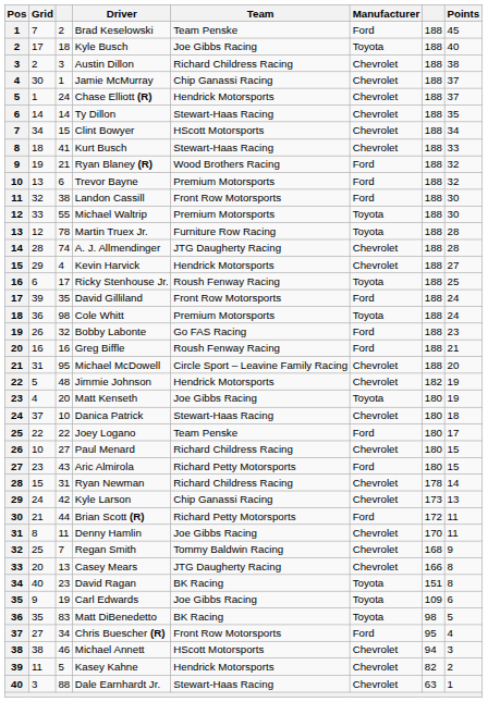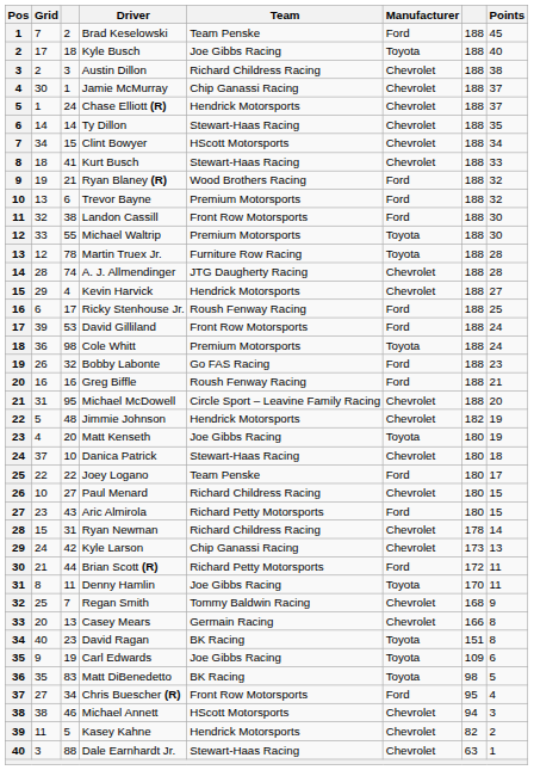Ricky Stenhouse Jr. | Manufacturer: Toyota -> Ford
David Gilliland | column 3: 35 -> 53
Denny Hamlin | Manufacturer: Chevrolet -> Toyota
Casey Mears | Team: JTG Daugherty Racing -> Germain Racing
